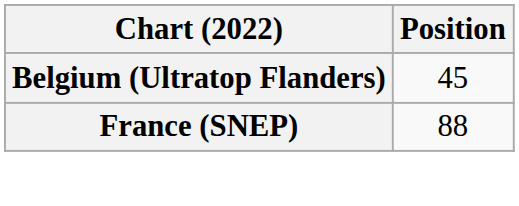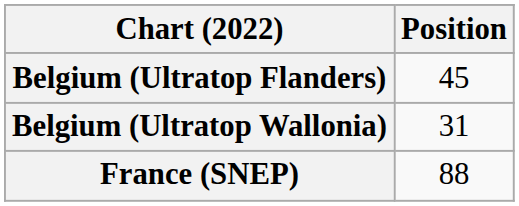+ row: Belgium (Ultratop Wallonia) | 31
